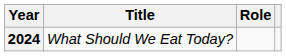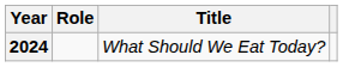columns swapped: Title <-> Role
